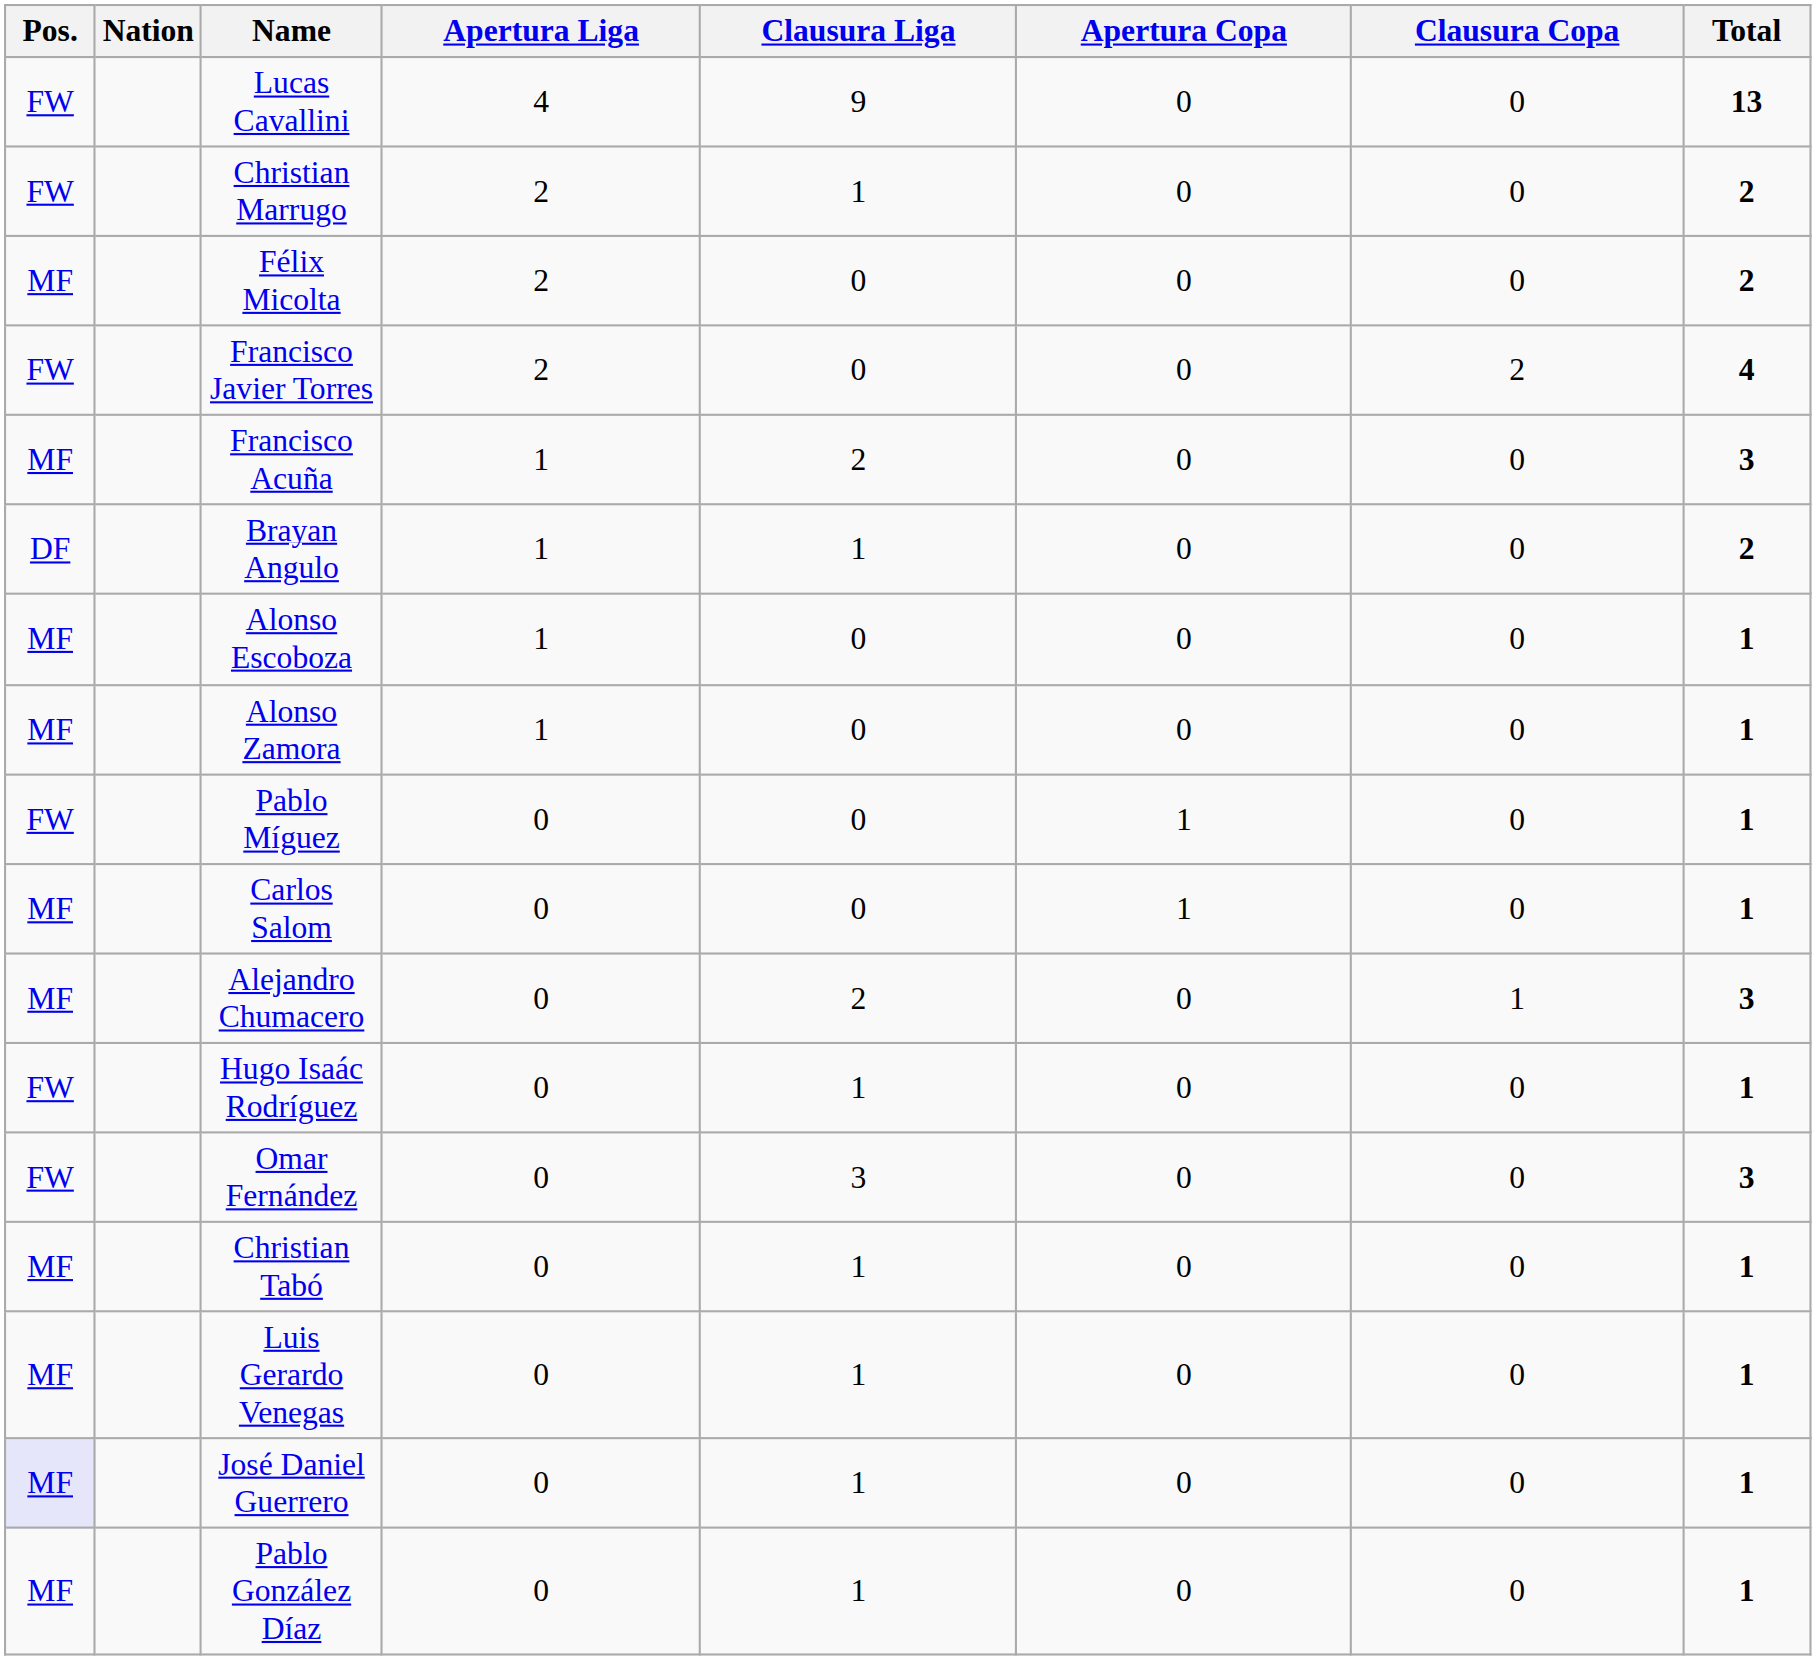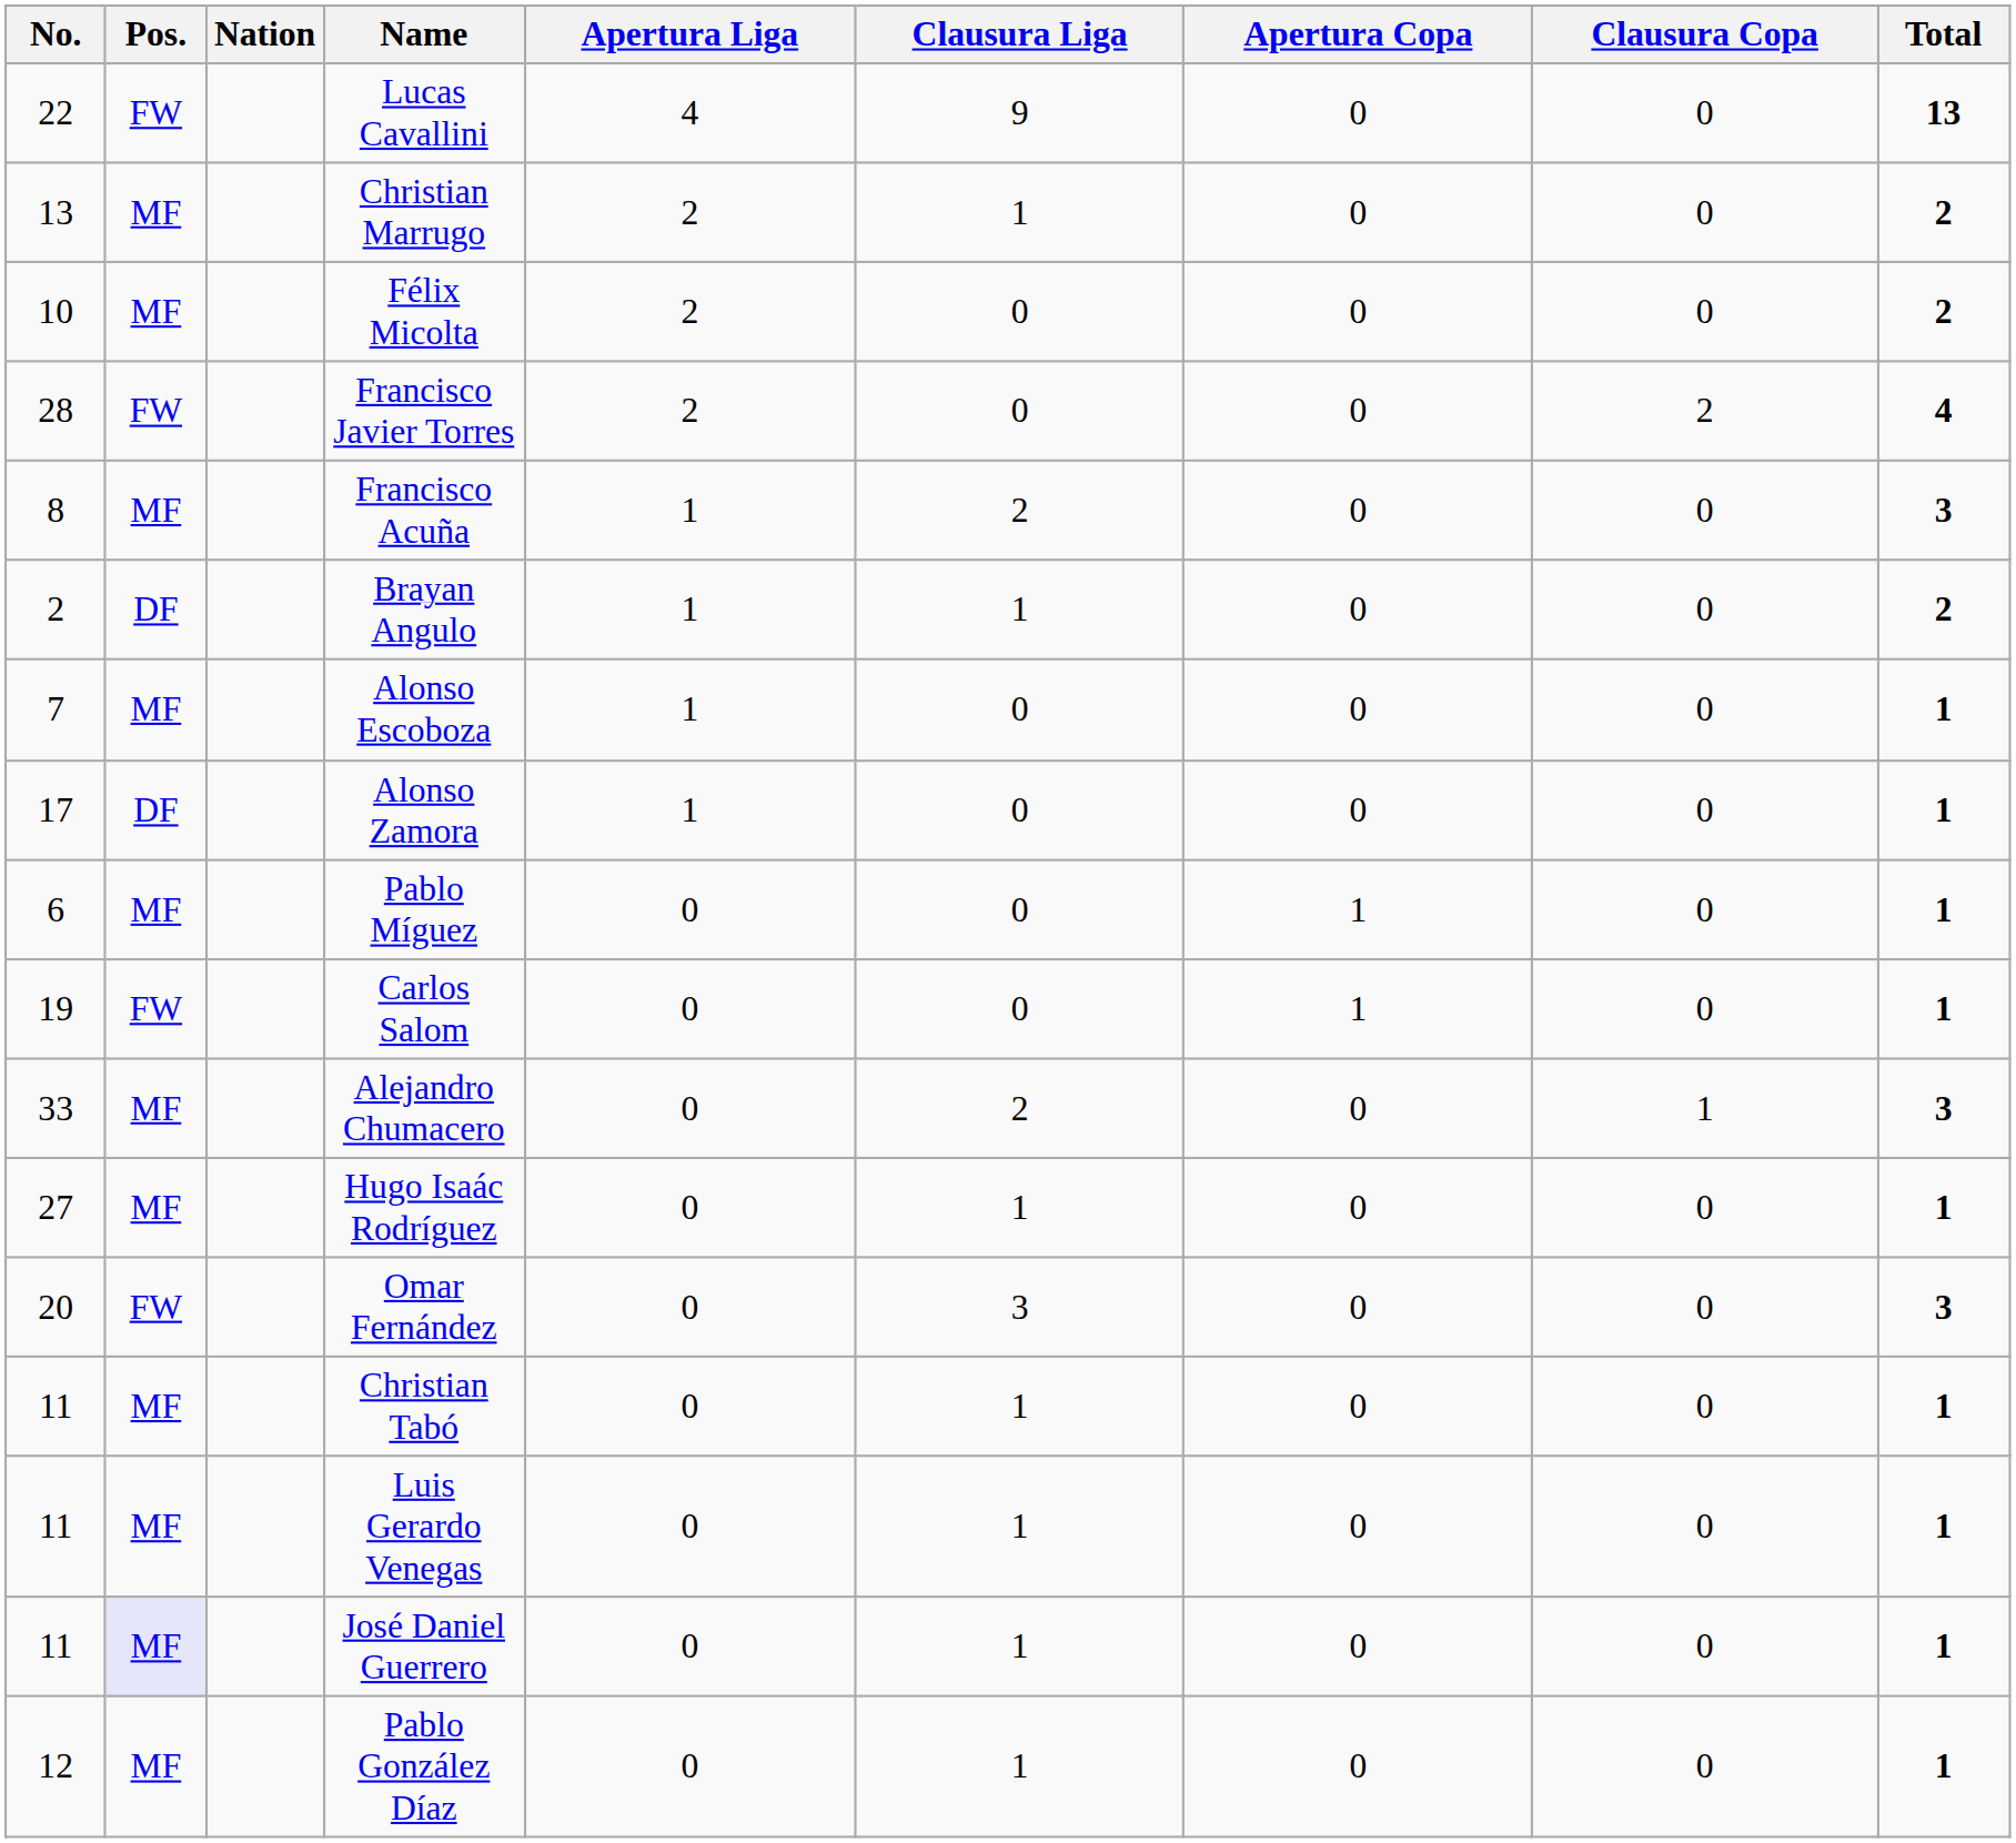+ column: No. | 22 | 13 | 10 | 28 | 8 | 2 | 7 | 17 | 6 | 19 | 33 | 27 | 20 | 11 | 11 | 11 | 12
Christian Marrugo | Pos.: FW -> MF
Alonso Zamora | Pos.: MF -> DF
Pablo Míguez | Pos.: FW -> MF
Carlos Salom | Pos.: MF -> FW
Hugo Isaác Rodríguez | Pos.: FW -> MF
